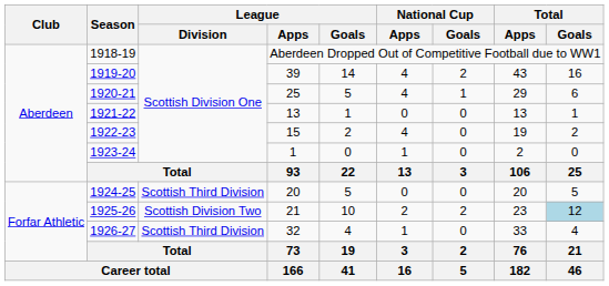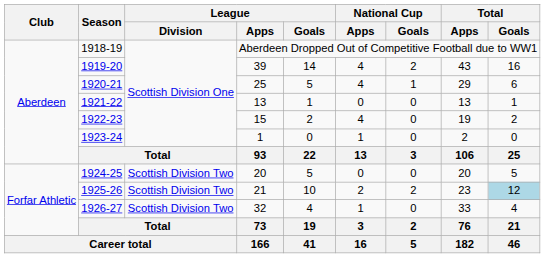1924-25 | League / Division: Scottish Third Division -> Scottish Division Two
1926-27 | League / Division: Scottish Third Division -> Scottish Division Two
